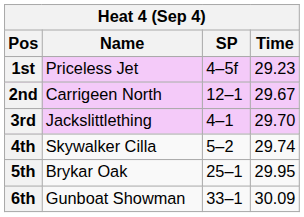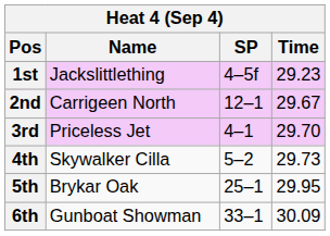1st | Name: Priceless Jet -> Jackslittlething
3rd | Name: Jackslittlething -> Priceless Jet
4th | Time: 29.74 -> 29.73
